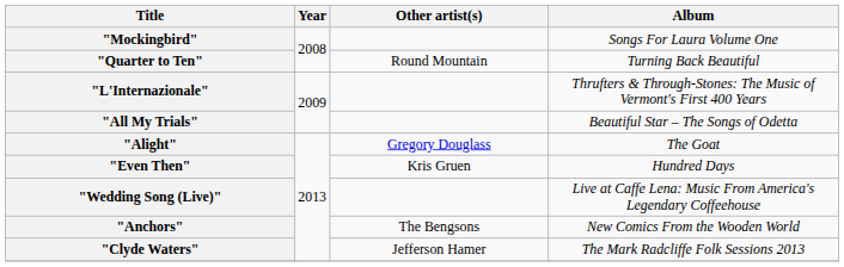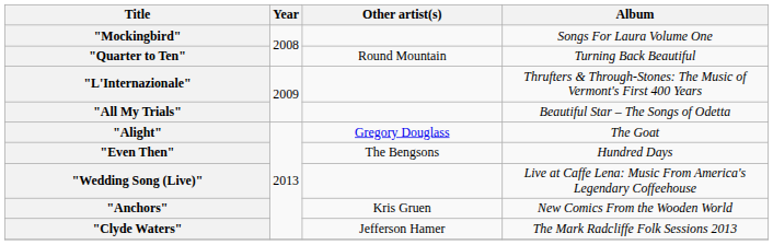"Even Then" | Other artist(s): Kris Gruen -> The Bengsons
"Anchors" | Other artist(s): The Bengsons -> Kris Gruen
